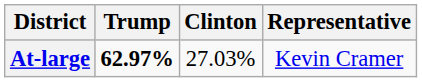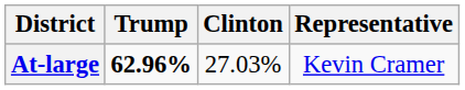At-large | Trump: 62.97% -> 62.96%
